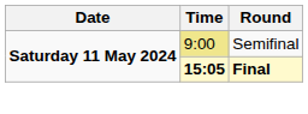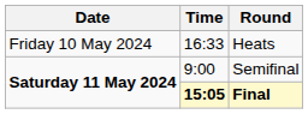+ row: Friday 10 May 2024 | 16:33 | Heats
Semifinal | Time: khaki background -> no background
